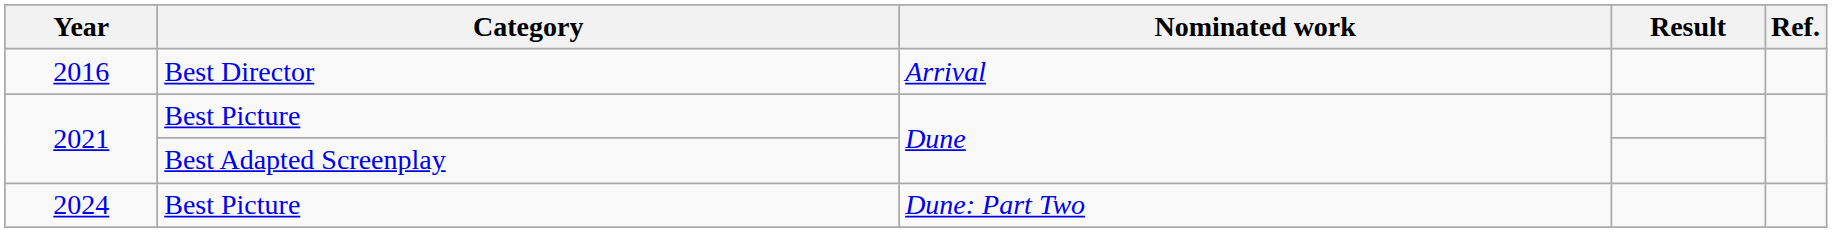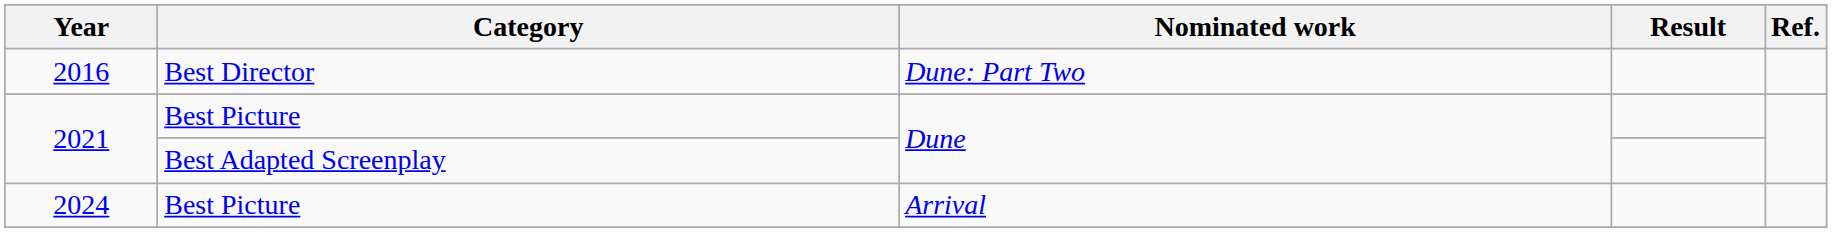2016 | Nominated work: Arrival -> Dune: Part Two
2024 | Nominated work: Dune: Part Two -> Arrival
